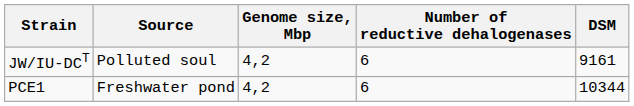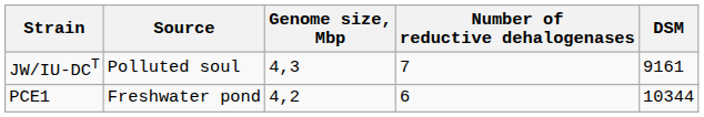JW/IU-DCT | Genome size, Mbp: 4,2 -> 4,3
JW/IU-DCT | Number of reductive dehalogenases: 6 -> 7
